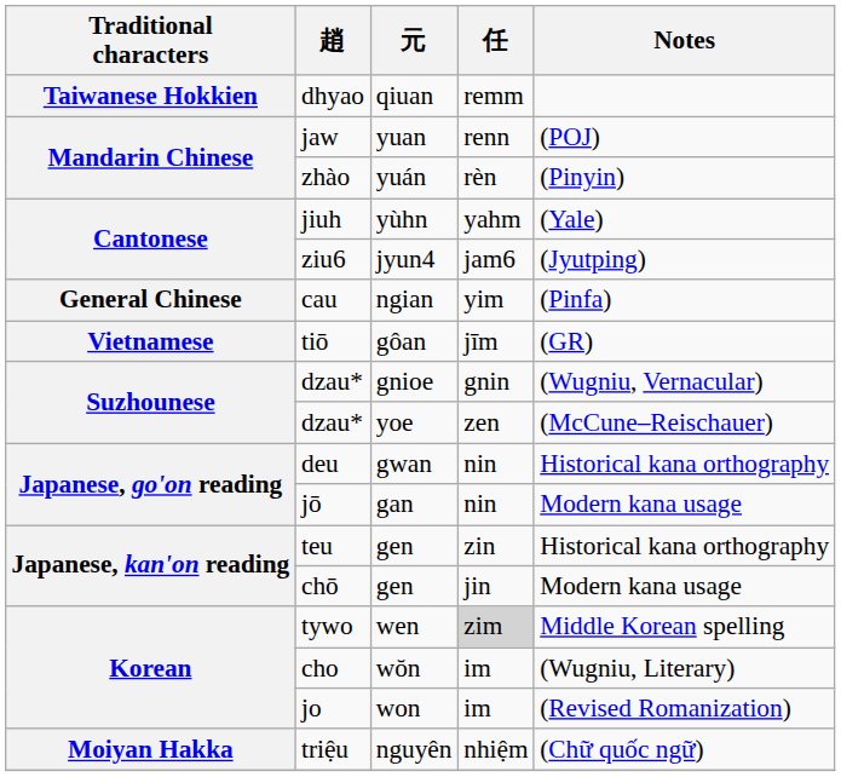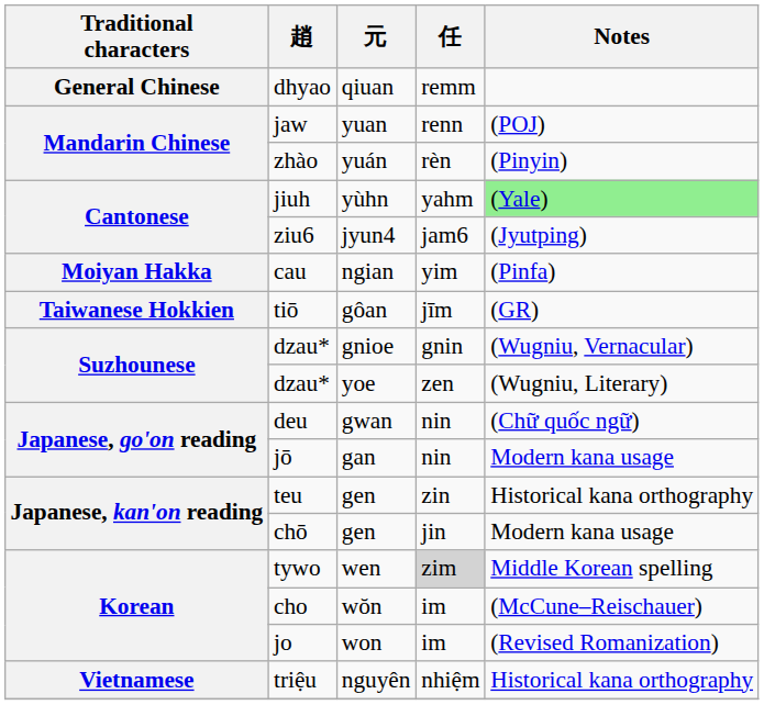dhyao | Traditional characters: Taiwanese Hokkien -> General Chinese
jiuh | Notes: no background -> lightgreen background
cau | Traditional characters: General Chinese -> Moiyan Hakka
tiō | Traditional characters: Vietnamese -> Taiwanese Hokkien
dzau* / yoe | Notes: (McCune–Reischauer) -> (Wugniu, Literary)
deu | Notes: Historical kana orthography -> (Chữ quốc ngữ)
cho | Notes: (Wugniu, Literary) -> (McCune–Reischauer)
triệu | Traditional characters: Moiyan Hakka -> Vietnamese
triệu | Notes: (Chữ quốc ngữ) -> Historical kana orthography
